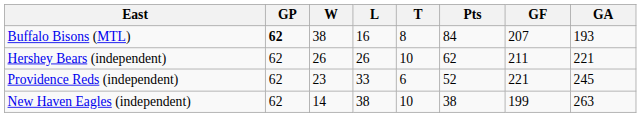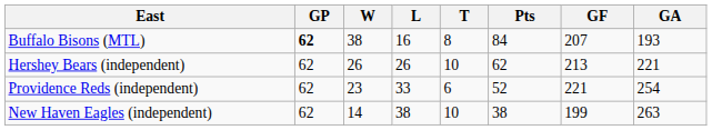Hershey Bears (independent) | GF: 211 -> 213
Providence Reds (independent) | GA: 245 -> 254
